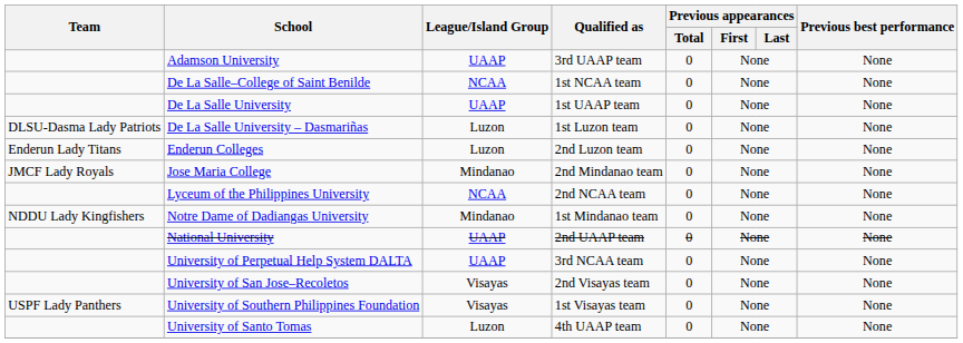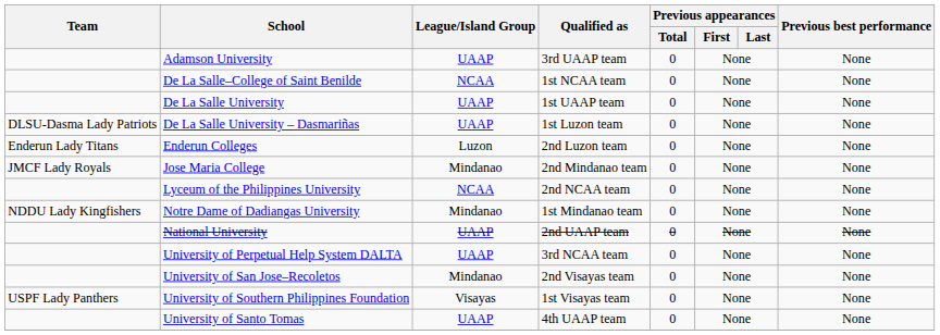De La Salle University – Dasmariñas | League/Island Group: Luzon -> UAAP
University of San Jose–Recoletos | League/Island Group: Visayas -> Mindanao
University of Santo Tomas | League/Island Group: Luzon -> UAAP
